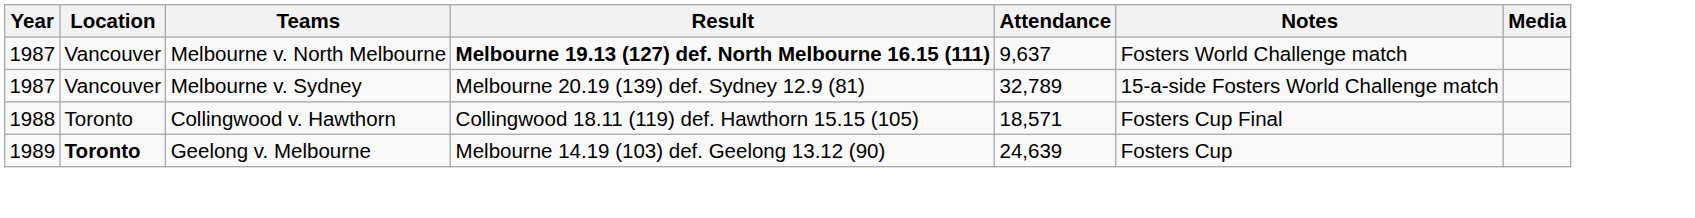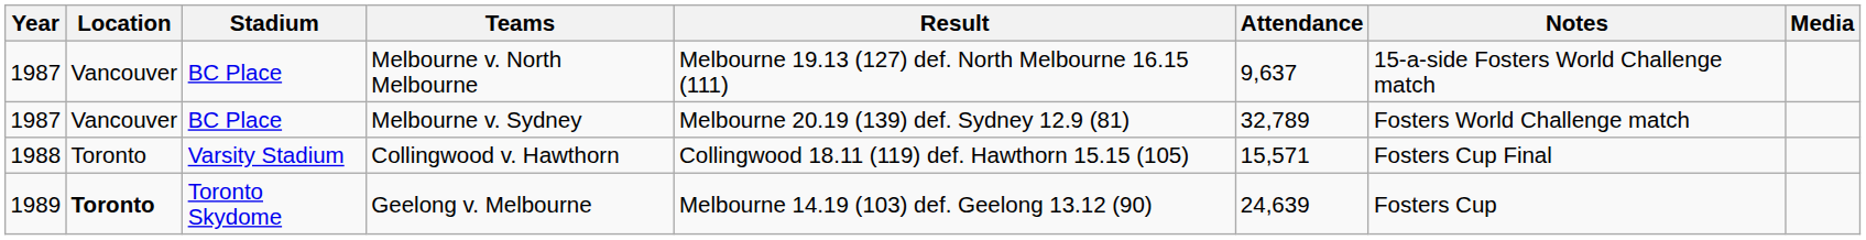+ column: Stadium | BC Place | BC Place | Varsity Stadium | Toronto Skydome
Melbourne v. North Melbourne | Result: bold -> normal
Melbourne v. North Melbourne | Notes: Fosters World Challenge match -> 15-a-side Fosters World Challenge match
Melbourne v. Sydney | Notes: 15-a-side Fosters World Challenge match -> Fosters World Challenge match
Collingwood v. Hawthorn | Attendance: 18,571 -> 15,571
